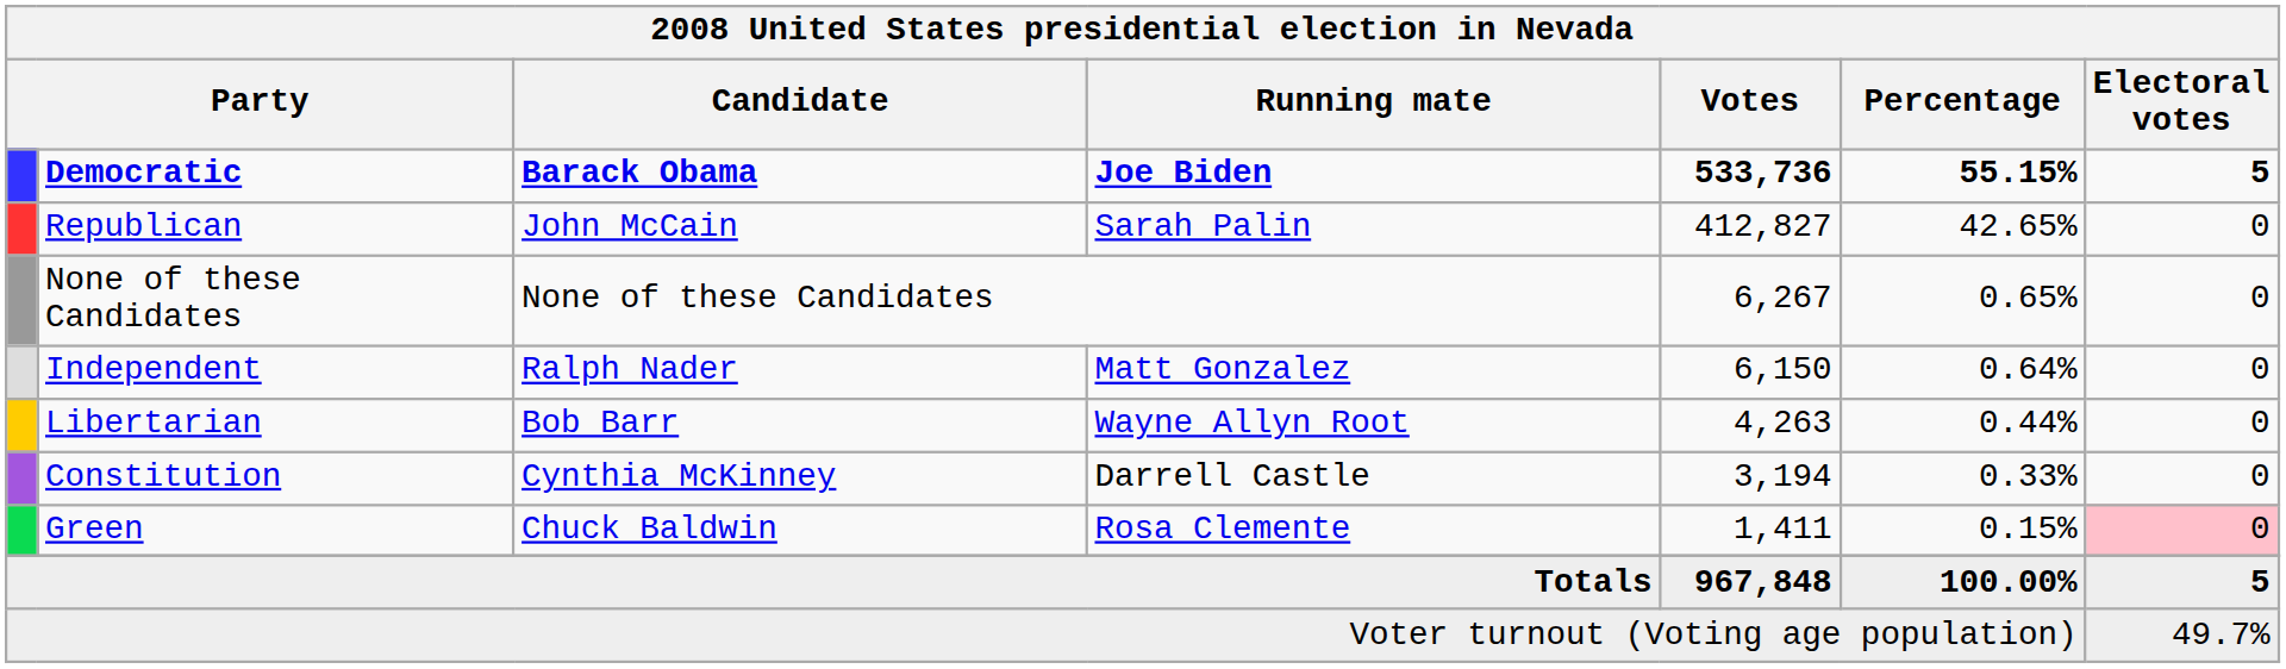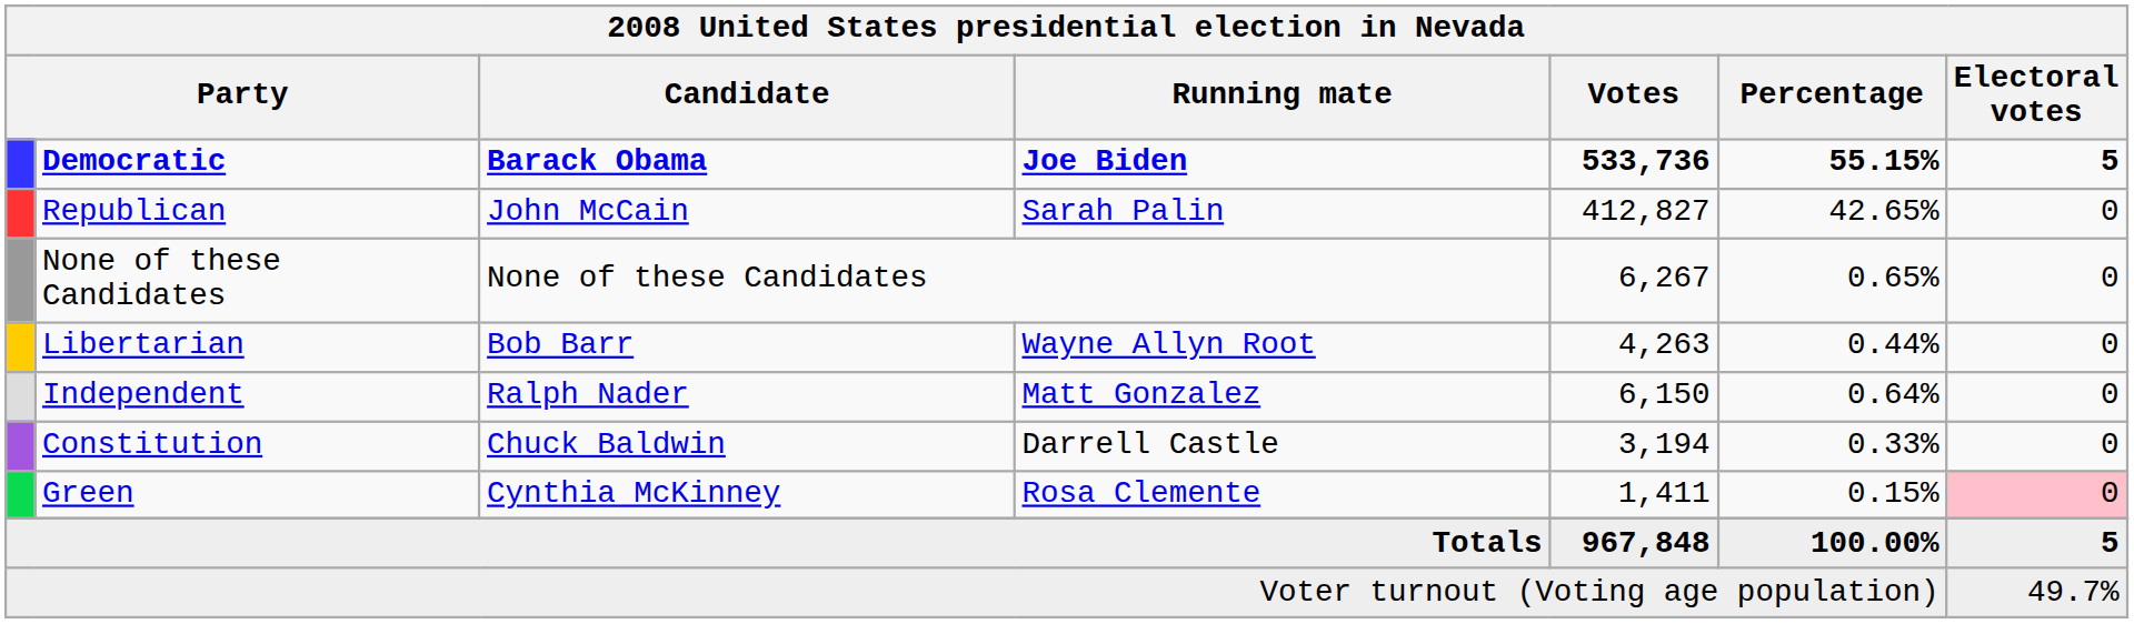rows swapped: Independent <-> Libertarian
Constitution | Candidate: Cynthia McKinney -> Chuck Baldwin
Green | Candidate: Chuck Baldwin -> Cynthia McKinney
